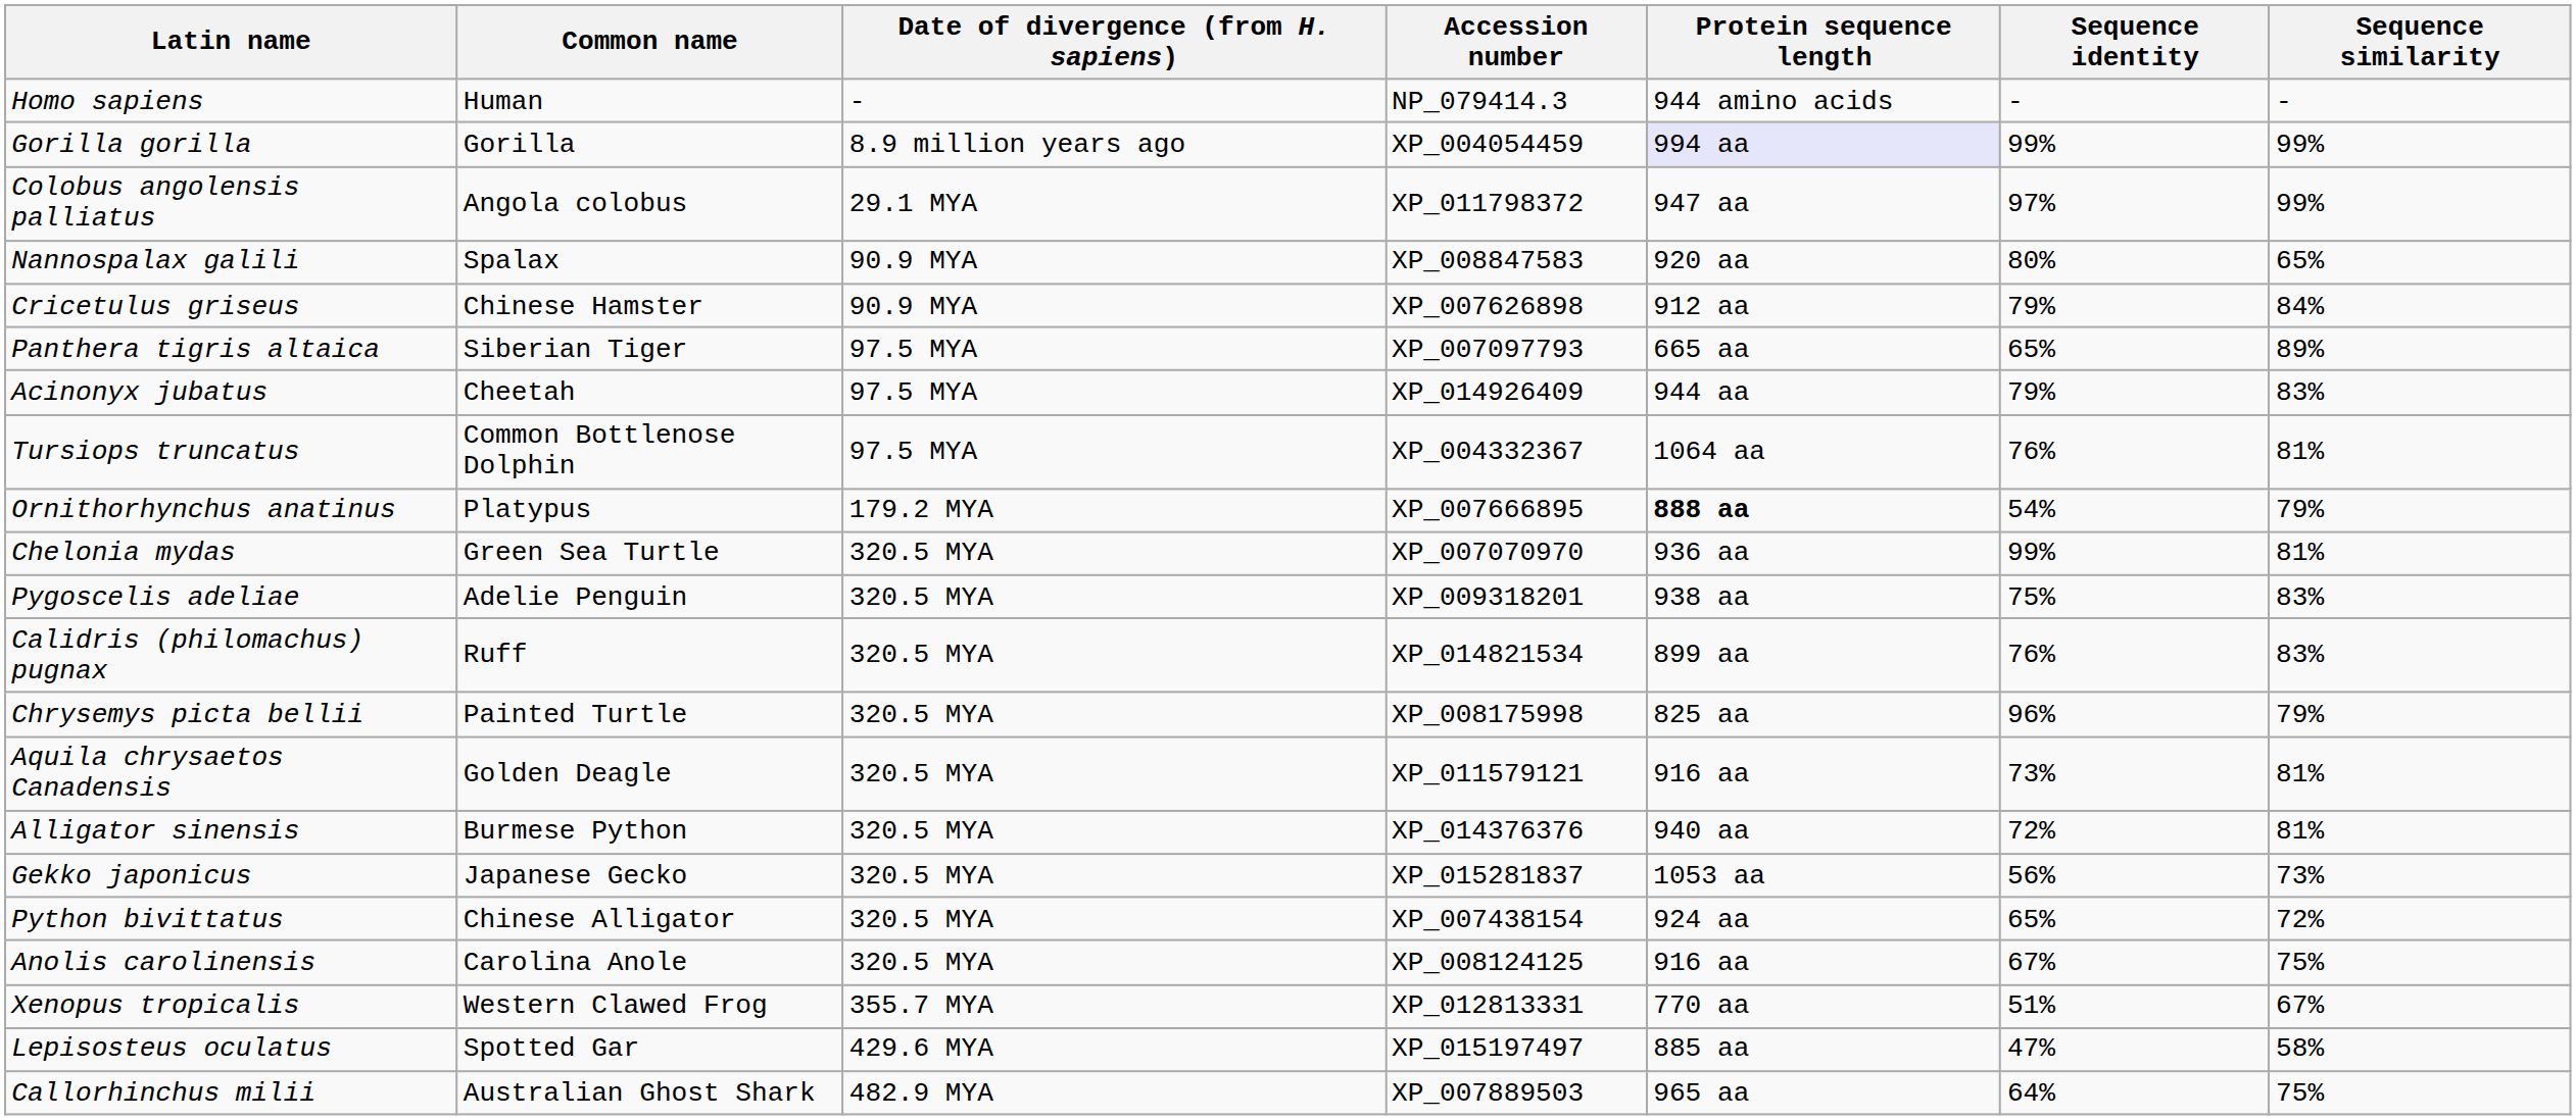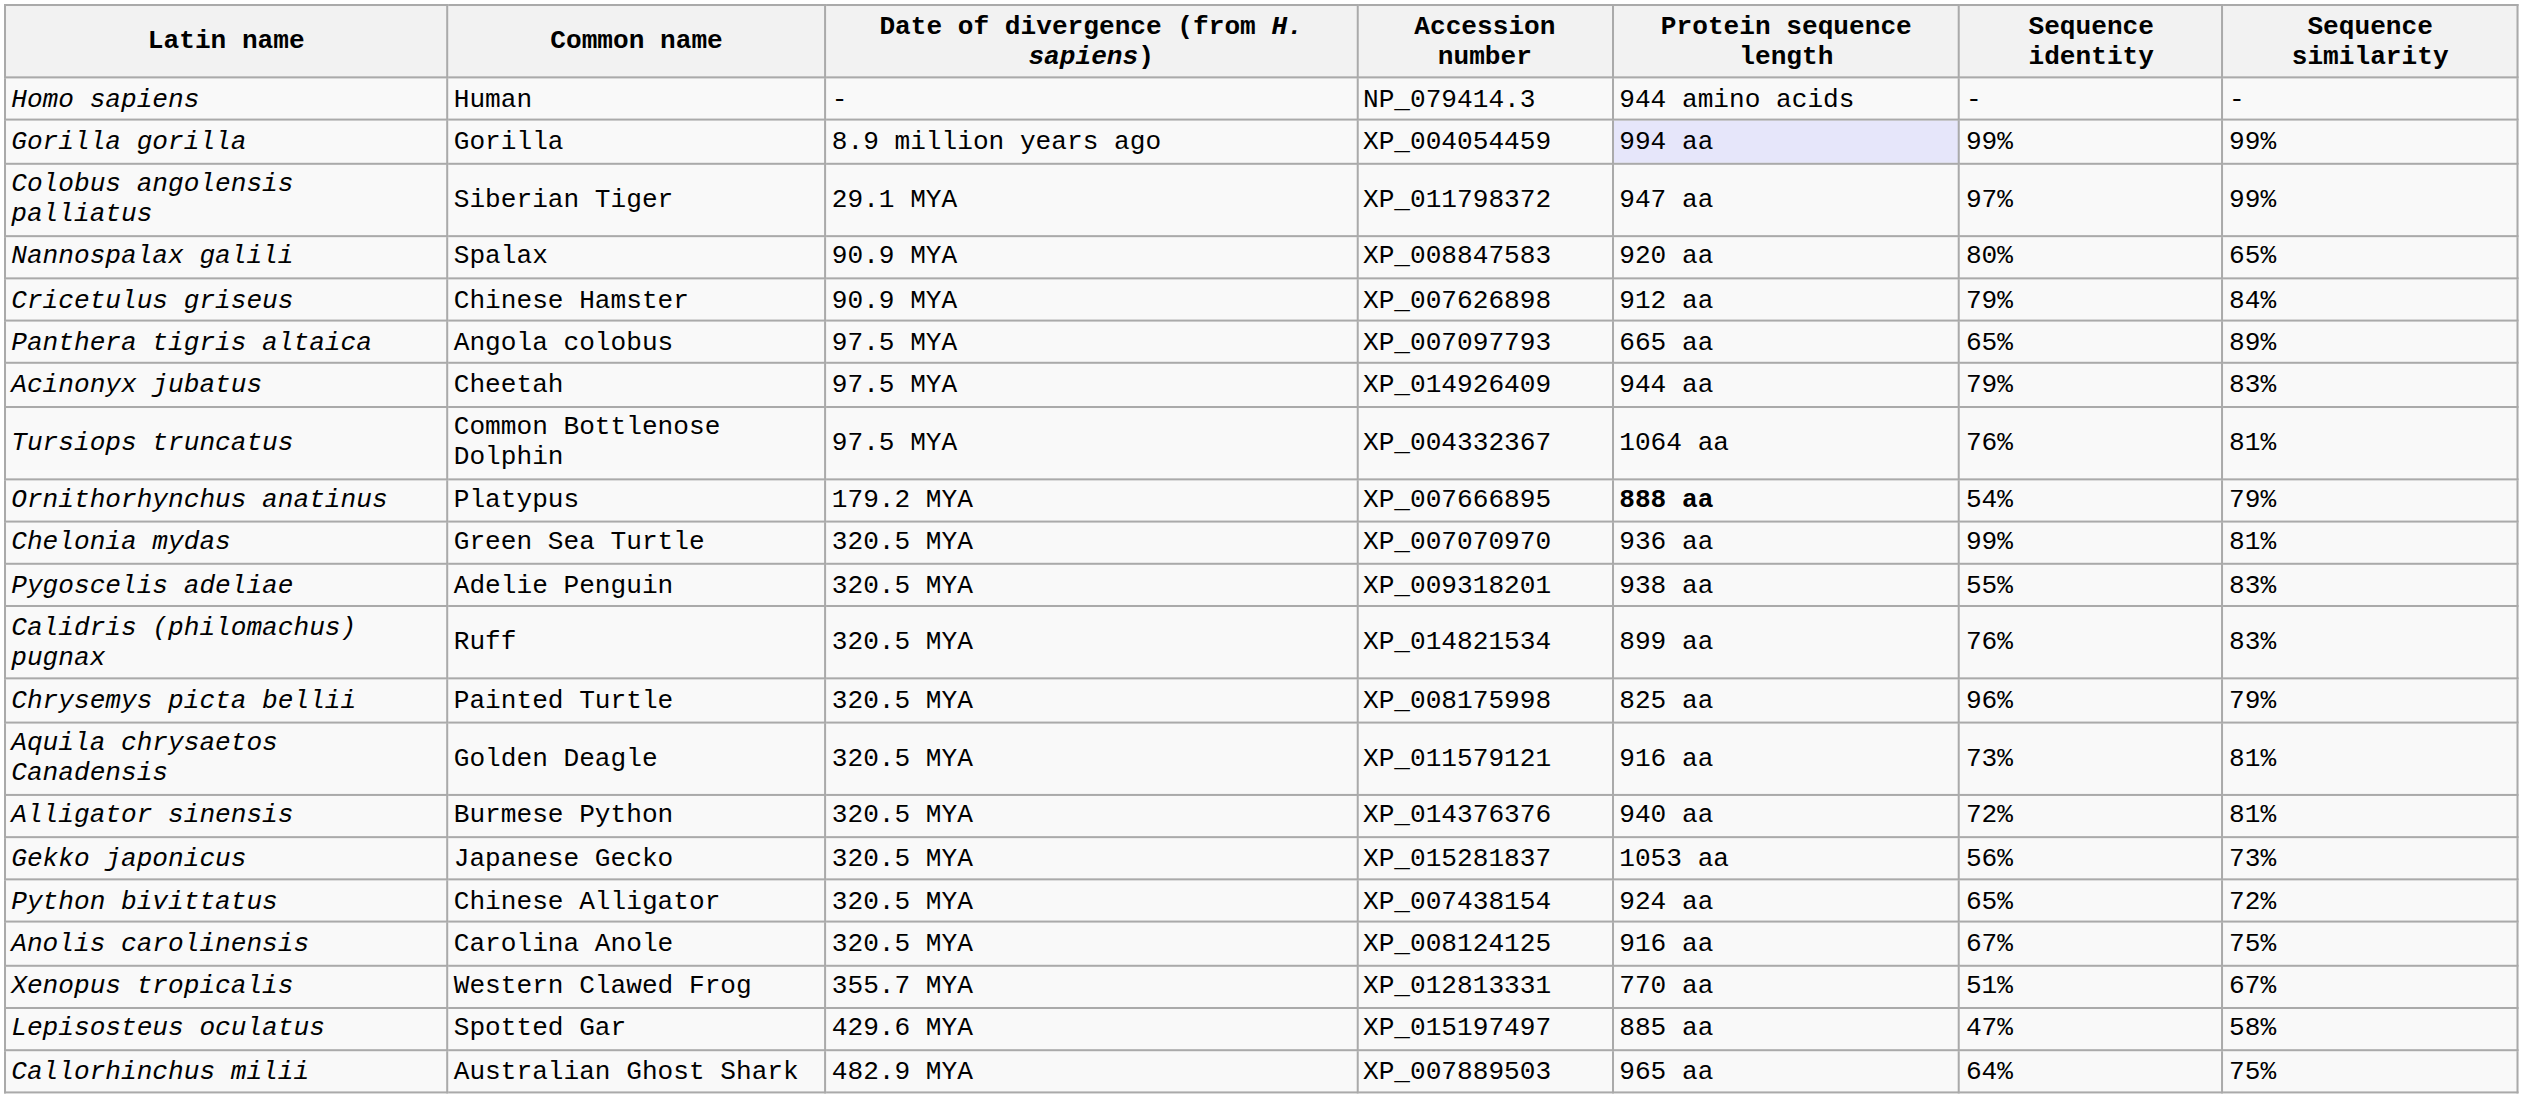Colobus angolensis palliatus | Common name: Angola colobus -> Siberian Tiger
Panthera tigris altaica | Common name: Siberian Tiger -> Angola colobus
Pygoscelis adeliae | Sequence identity: 75% -> 55%
